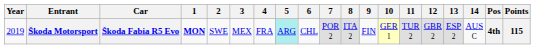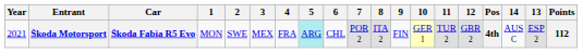columns swapped: 13 <-> Pos
Škoda Motorsport | Year: 2019 -> 2021
Škoda Motorsport | 1: bold -> normal
Škoda Motorsport | Points: 115 -> 112
